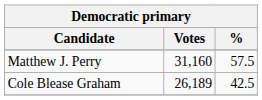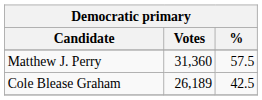Matthew J. Perry | Votes: 31,160 -> 31,360
